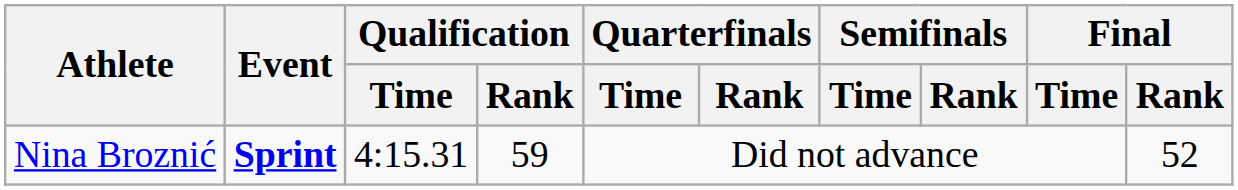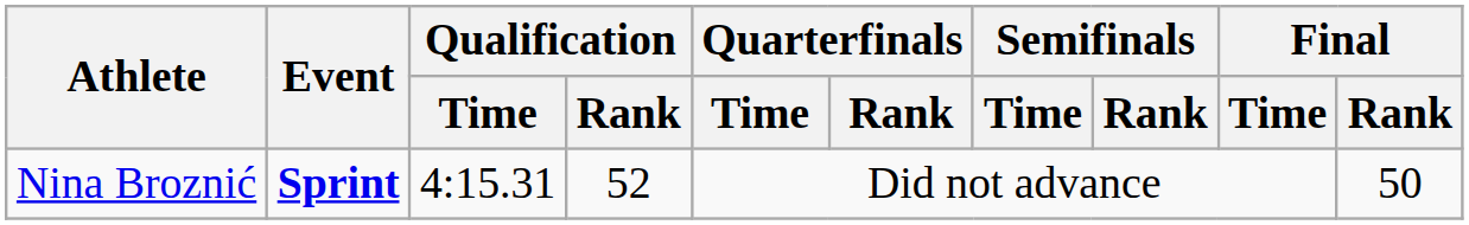Nina Broznić | Qualification / Rank: 59 -> 52
Nina Broznić | Final / Rank: 52 -> 50
